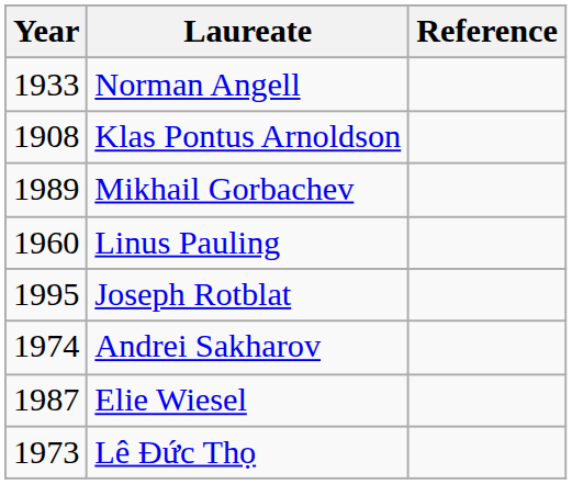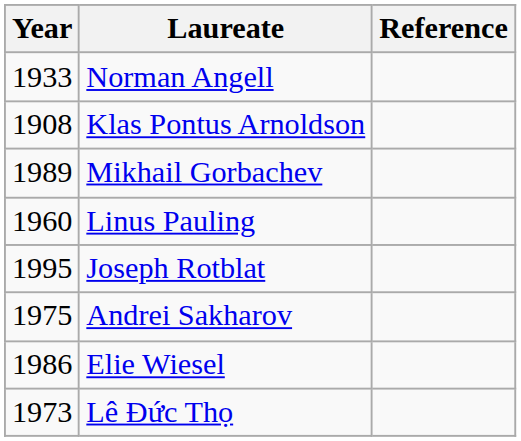Andrei Sakharov | Year: 1974 -> 1975
Elie Wiesel | Year: 1987 -> 1986
